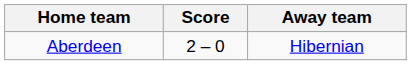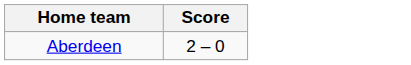- column: Away team | Hibernian
